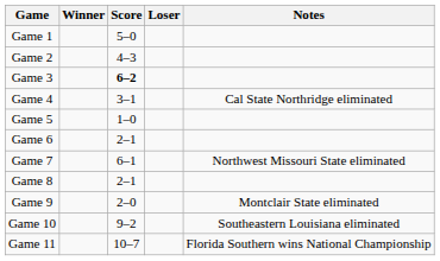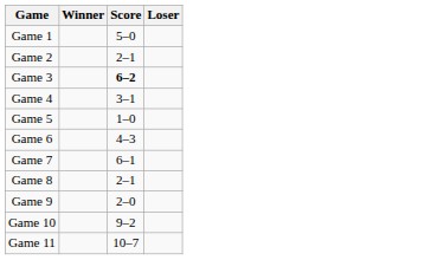- column: Notes | Cal State Northridge eliminated | Northwest Missouri State eliminated | Montclair State eliminated | Southeastern Louisiana eliminated | Florida Southern wins National Championship
Game 2 | Score: 4–3 -> 2–1
Game 6 | Score: 2–1 -> 4–3
